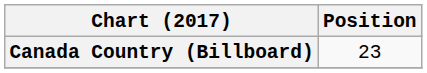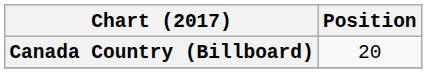Canada Country (Billboard) | Position: 23 -> 20
